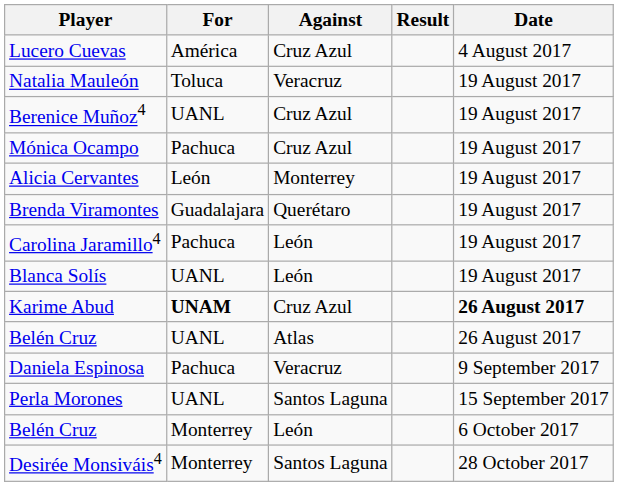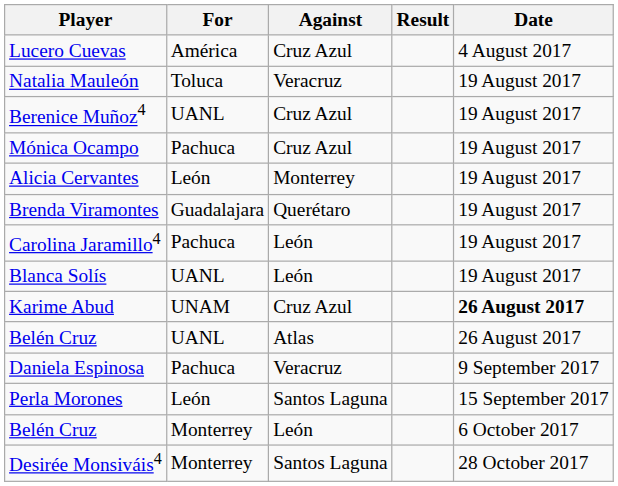Karime Abud | For: bold -> normal
Perla Morones | For: UANL -> León
